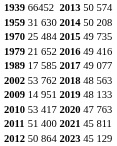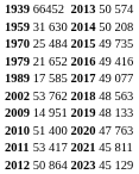2010 | column 2: 53 417 -> 51 400
2011 | column 2: 51 400 -> 53 417
